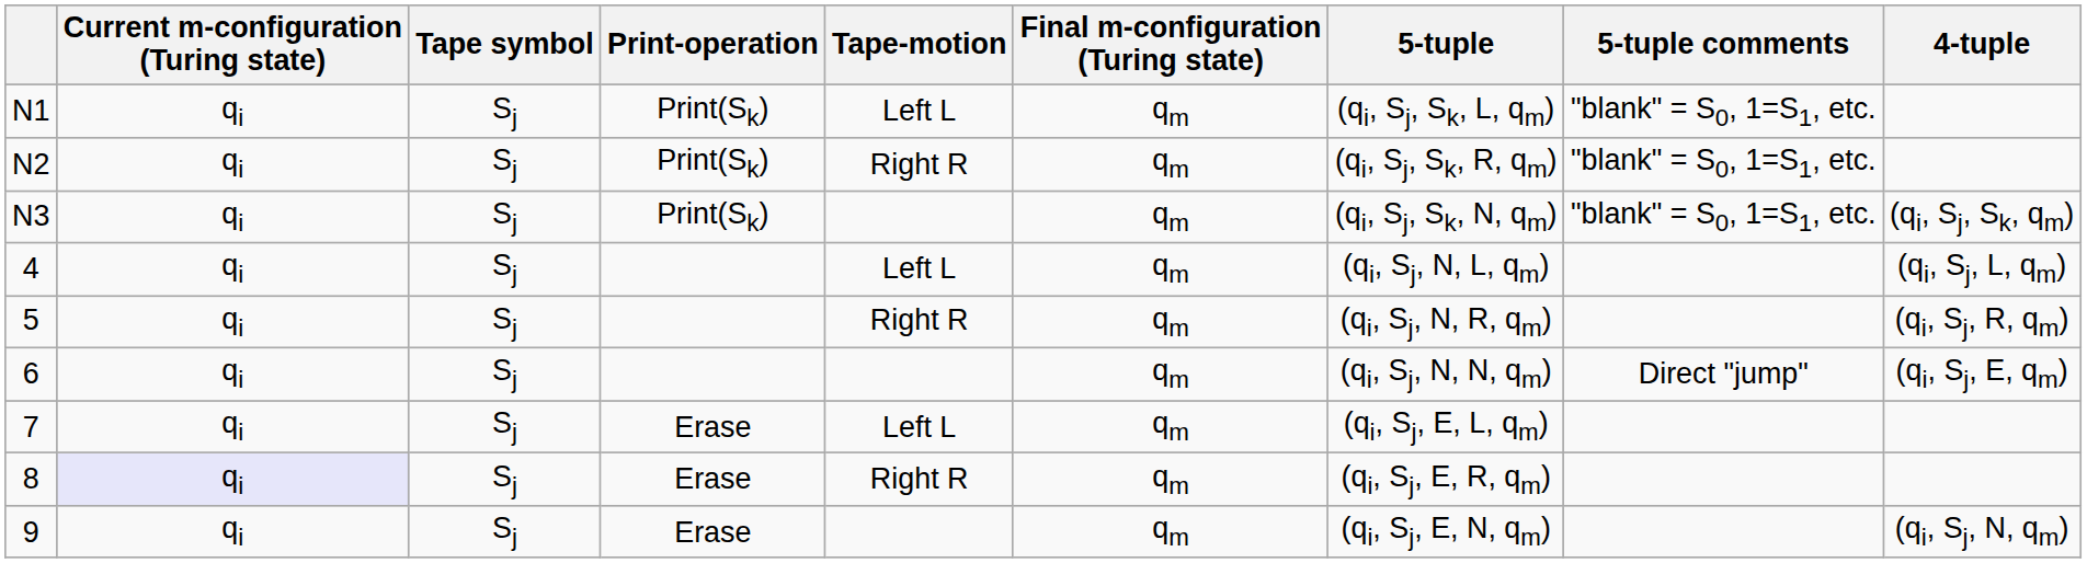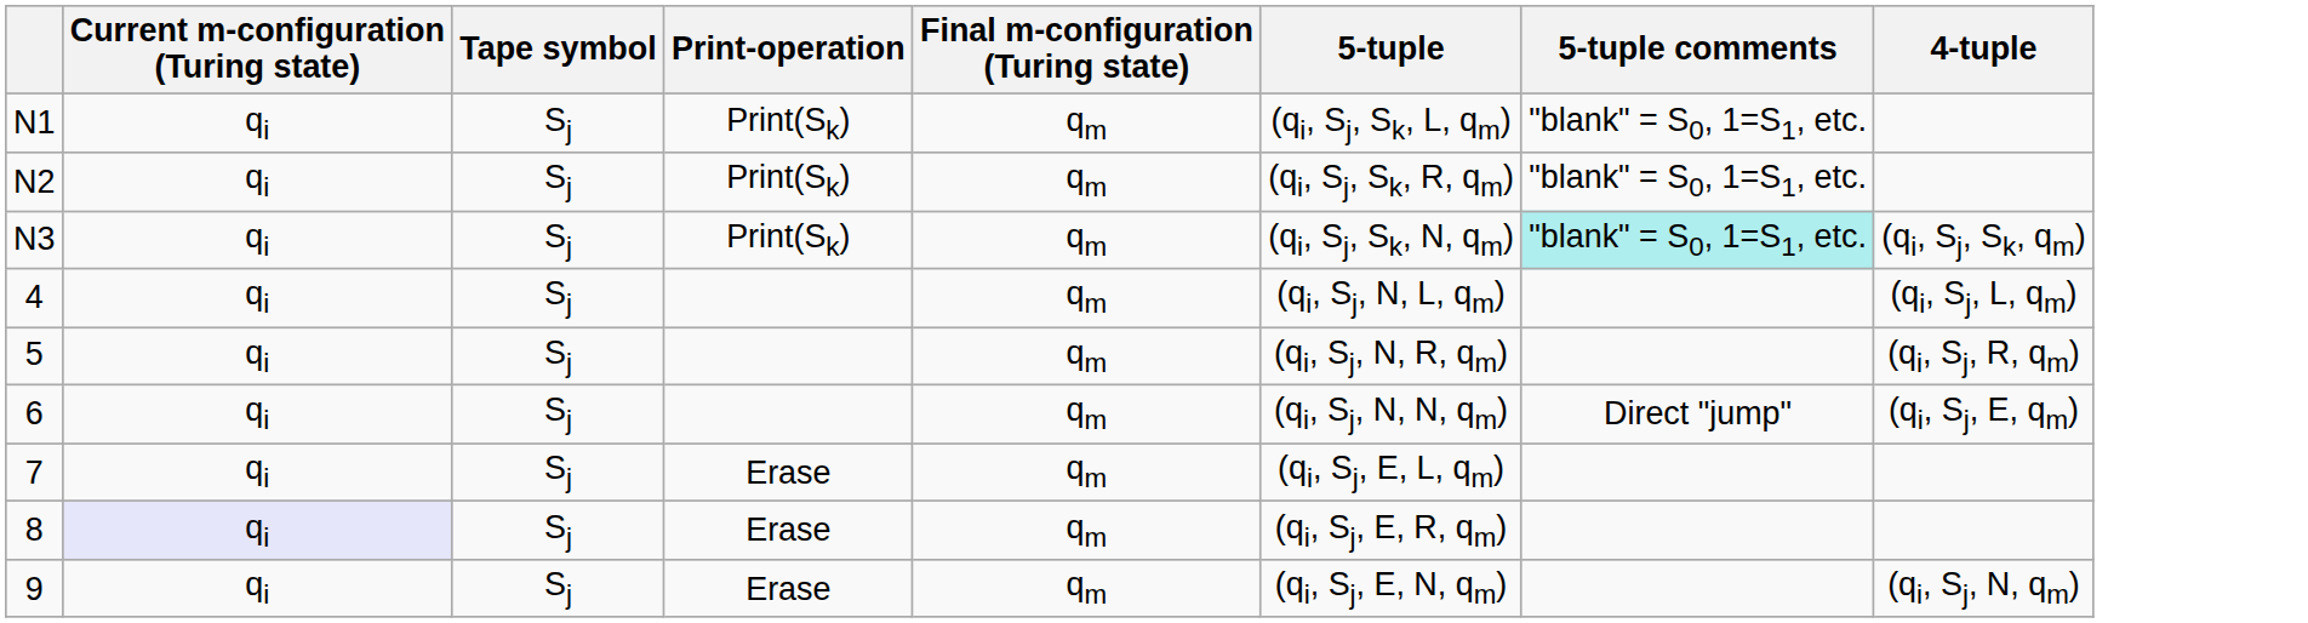- column: Tape-motion | Left L | Right R | Left L | Right R | Left L | Right R
N3 | 5-tuple comments: no background -> paleturquoise background
